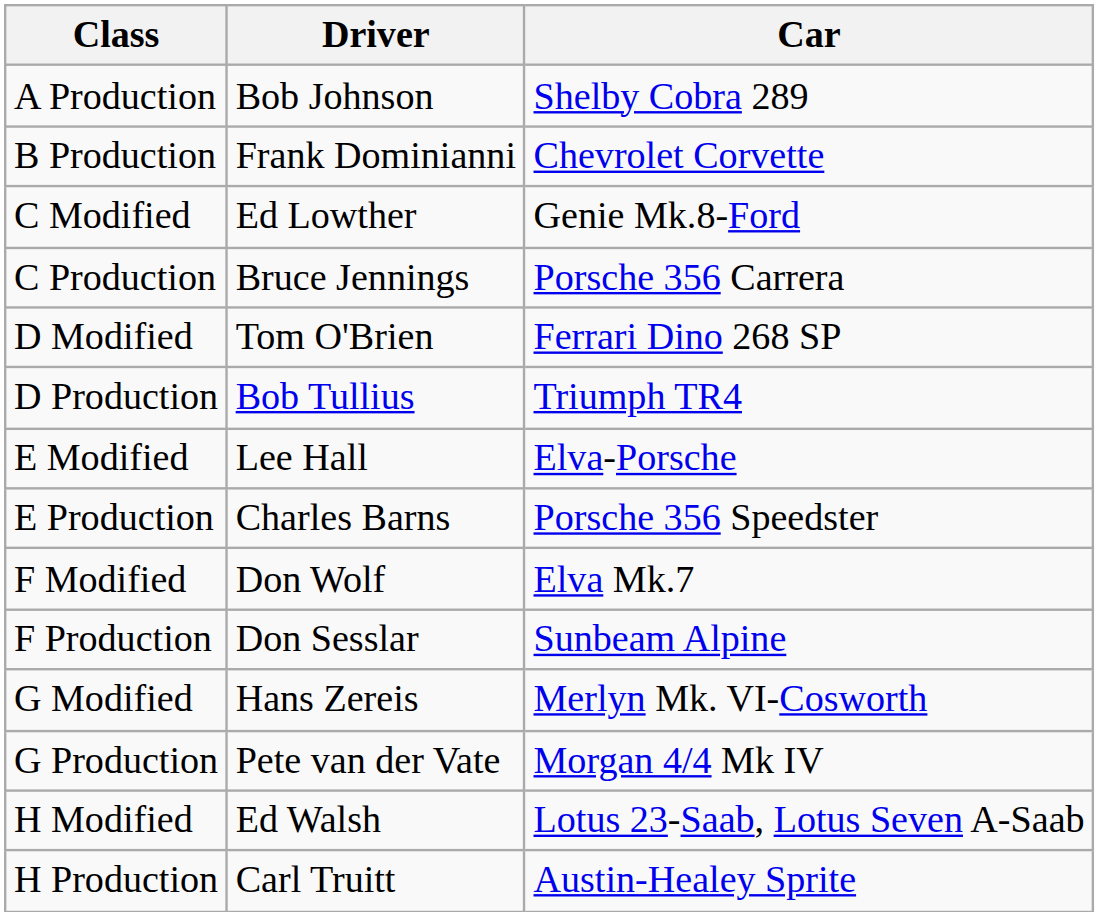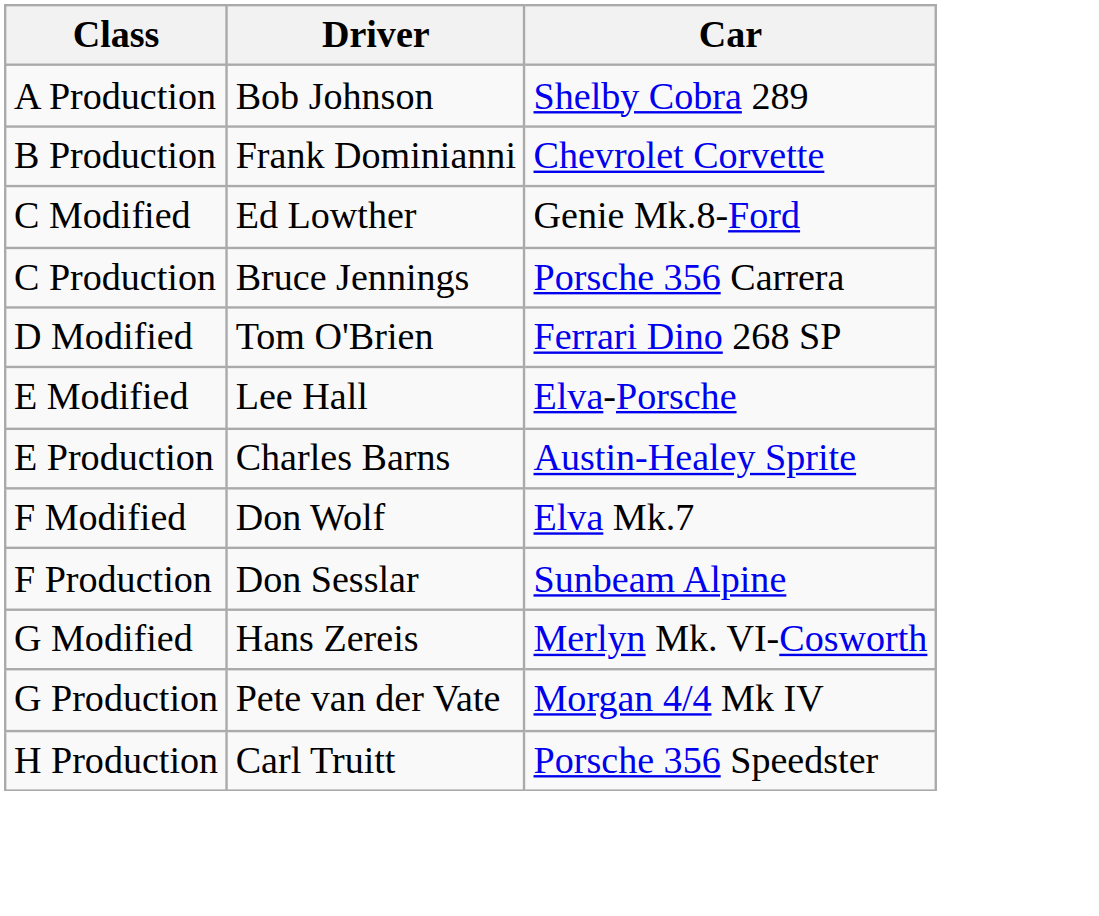- row: D Production | Bob Tullius | Triumph TR4
E Production | Car: Porsche 356 Speedster -> Austin-Healey Sprite
- row: H Modified | Ed Walsh | Lotus 23-Saab, Lotus Seven A-Saab
H Production | Car: Austin-Healey Sprite -> Porsche 356 Speedster
